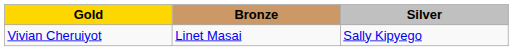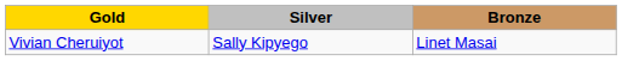columns swapped: Silver <-> Bronze
